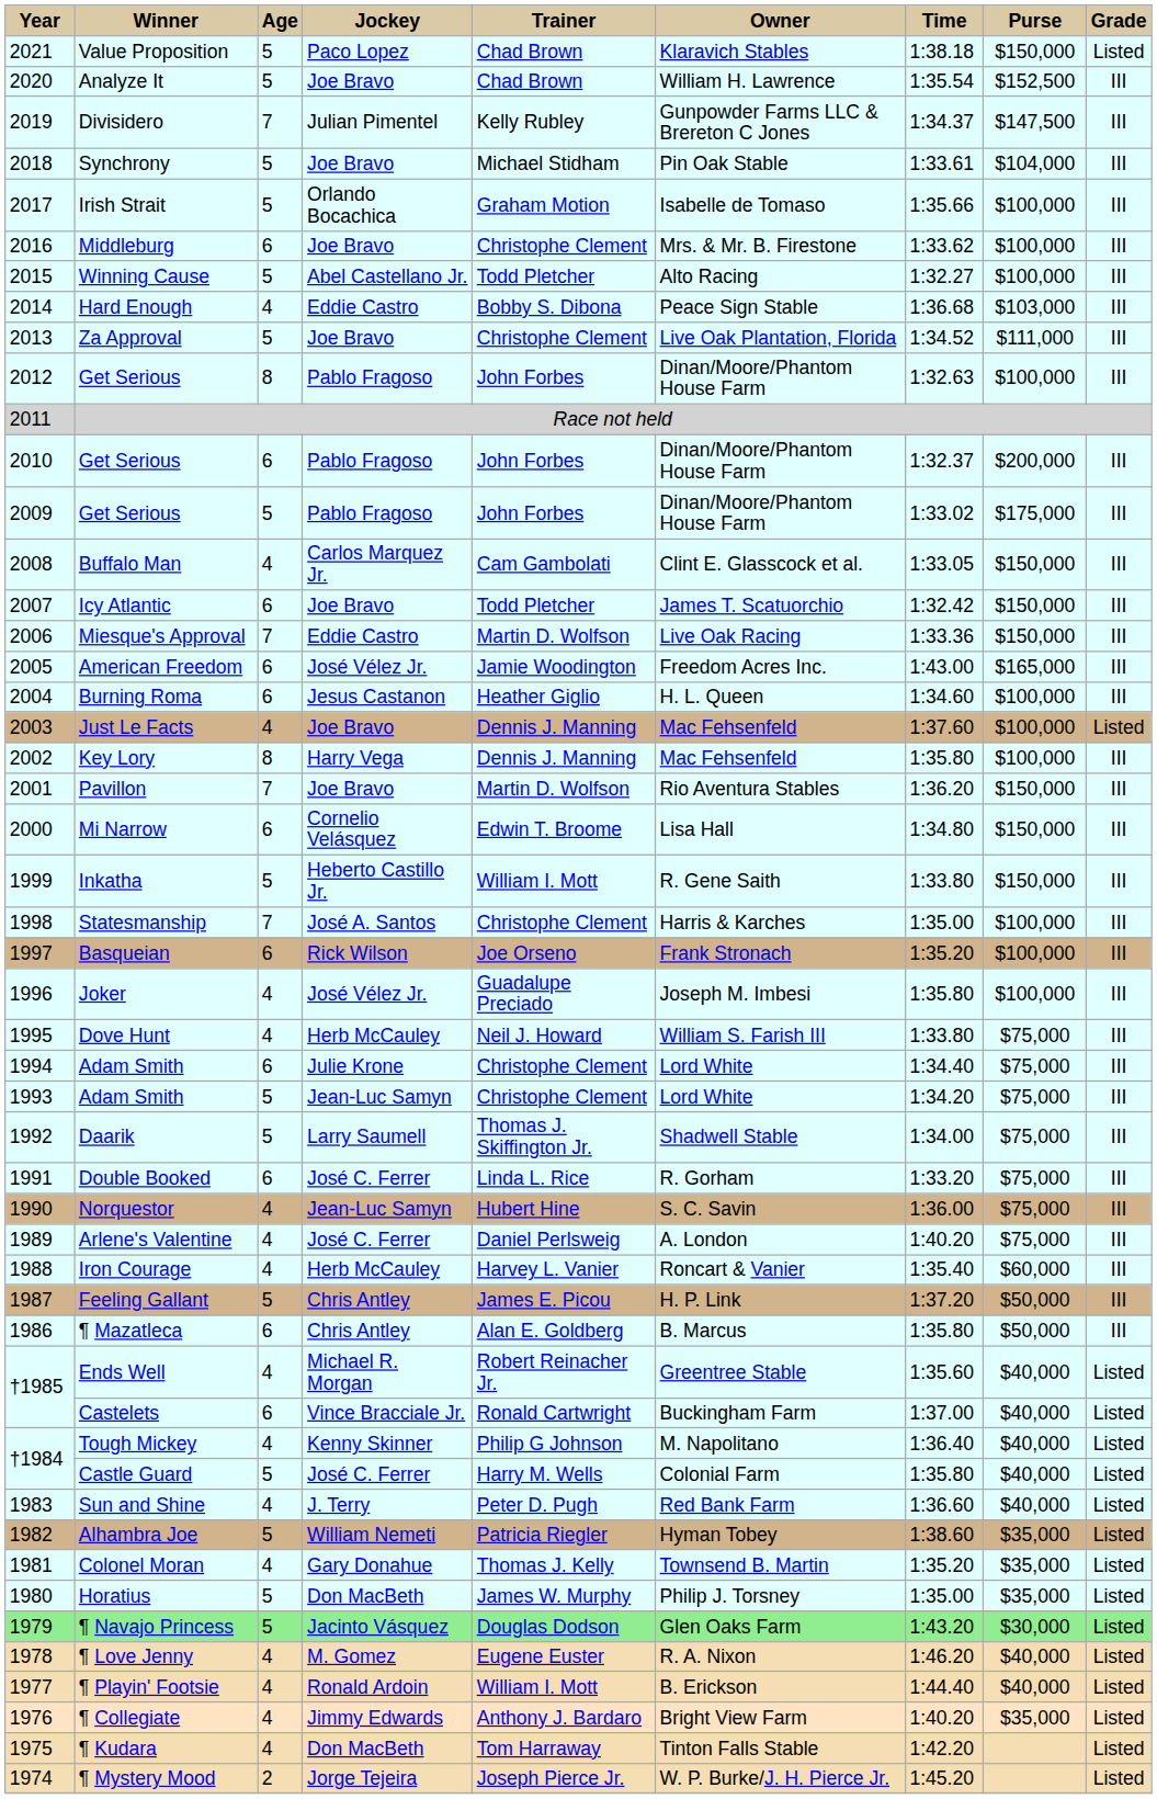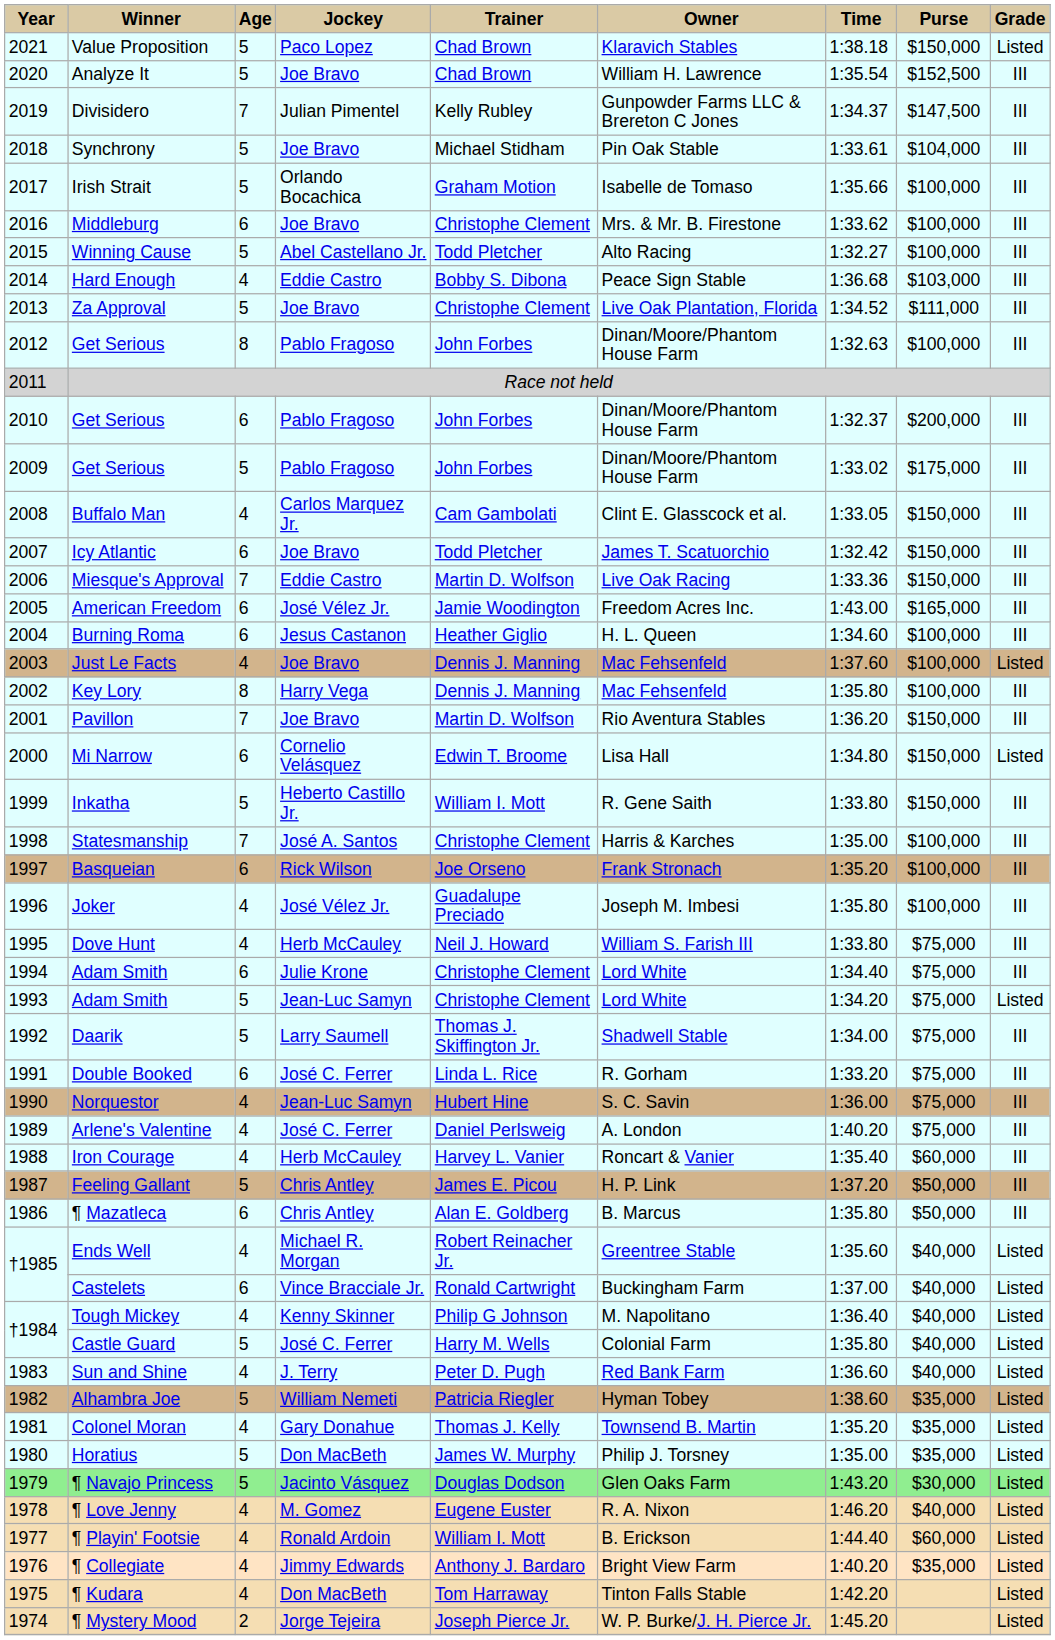Mi Narrow | Grade: III -> Listed
1993 / Adam Smith | Grade: III -> Listed
¶ Playin' Footsie | Purse: $40,000 -> $60,000
